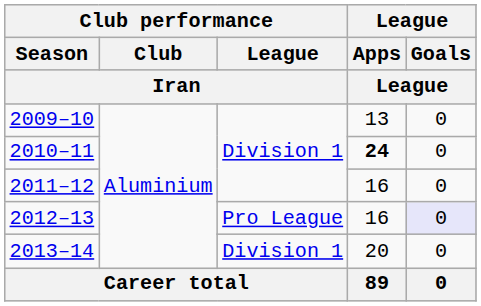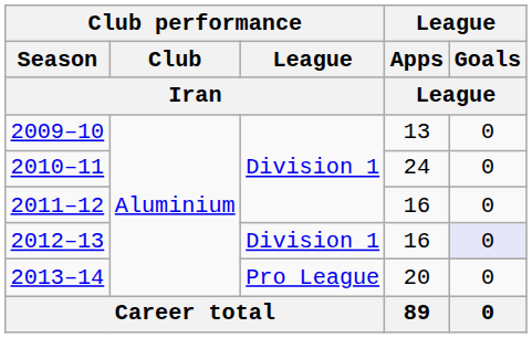2010–11 | League / Apps / League: bold -> normal
2012–13 | Club performance / League / Iran: Pro League -> Division 1
2013–14 | Club performance / League / Iran: Division 1 -> Pro League
